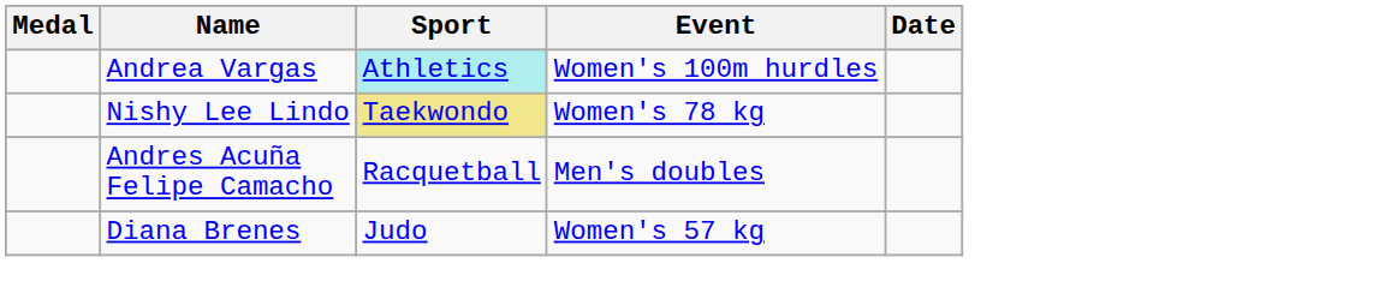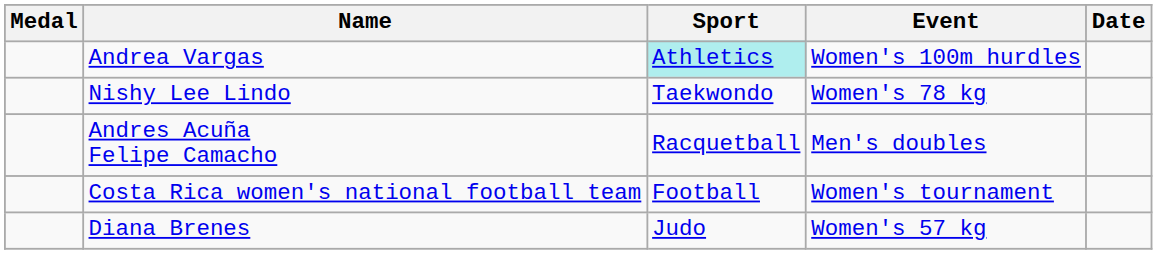Nishy Lee Lindo | Sport: khaki background -> no background
+ row: Costa Rica women's national football team | Football | Women's tournament
